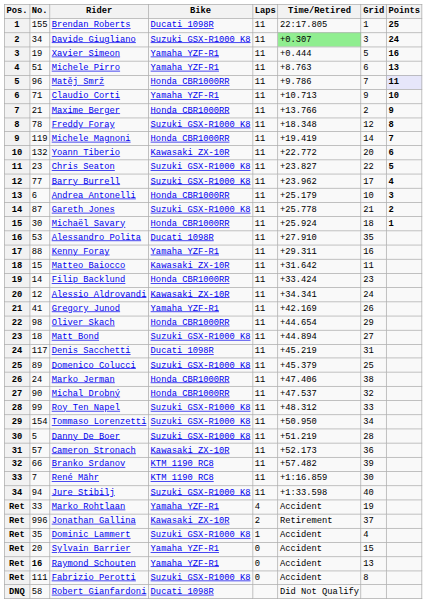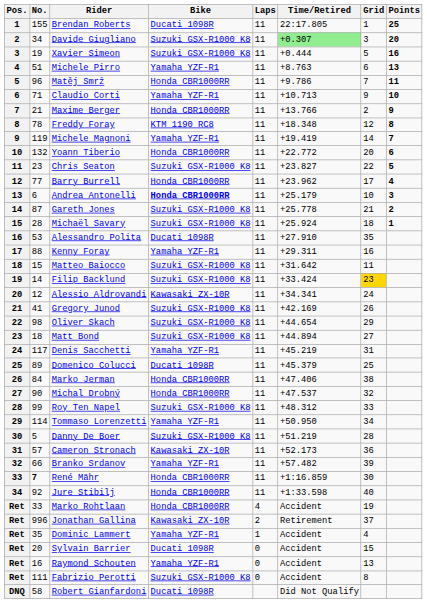Davide Giugliano | Points: 24 -> 20
Xavier Simeon | Bike: Yamaha YZF-R1 -> Suzuki GSX-R1000 K8
Matěj Smrž | Points: lavender background -> no background
Freddy Foray | Bike: Suzuki GSX-R1000 K8 -> KTM 1190 RC8
Michele Magnoni | Bike: Honda CBR1000RR -> Yamaha YZF-R1
Yoann Tiberio | Bike: Kawasaki ZX-10R -> Honda CBR1000RR
Barry Burrell | Bike: Suzuki GSX-R1000 K8 -> Honda CBR1000RR
Andrea Antonelli | Bike: normal -> bold
Michaël Savary | No.: 30 -> 28
Michaël Savary | Bike: Honda CBR1000RR -> Suzuki GSX-R1000 K8
Matteo Baiocco | Bike: Kawasaki ZX-10R -> Suzuki GSX-R1000 K8
Filip Backlund | Bike: Honda CBR1000RR -> Suzuki GSX-R1000 K8
Filip Backlund | Grid: no background -> gold background
Gregory Junod | Bike: Yamaha YZF-R1 -> Suzuki GSX-R1000 K8
Oliver Skach | Bike: Honda CBR1000RR -> Suzuki GSX-R1000 K8
Denis Sacchetti | Bike: Ducati 1098R -> Yamaha YZF-R1
Domenico Colucci | Bike: Suzuki GSX-R1000 K8 -> Ducati 1098R
Marko Jerman | No.: 24 -> 84
Tommaso Lorenzetti | No.: 154 -> 114
Tommaso Lorenzetti | Bike: Suzuki GSX-R1000 K8 -> Yamaha YZF-R1
Branko Srdanov | Bike: KTM 1190 RC8 -> Yamaha YZF-R1
René Mähr | No.: normal -> bold
René Mähr | Bike: KTM 1190 RC8 -> Honda CBR1000RR
Jure Stibilj | No.: 94 -> 92
Jure Stibilj | Bike: Suzuki GSX-R1000 K8 -> Honda CBR1000RR
Marko Rohtlaan | Bike: Yamaha YZF-R1 -> Honda CBR1000RR
Dominic Lammert | Bike: Suzuki GSX-R1000 K8 -> Yamaha YZF-R1
Sylvain Barrier | Bike: Yamaha YZF-R1 -> Ducati 1098R
Raymond Schouten | No.: bold -> normal
